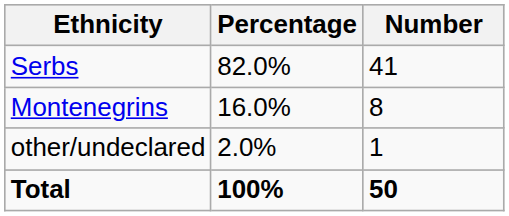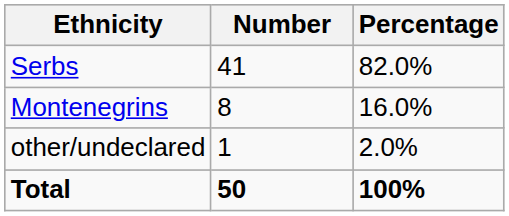columns swapped: Number <-> Percentage
